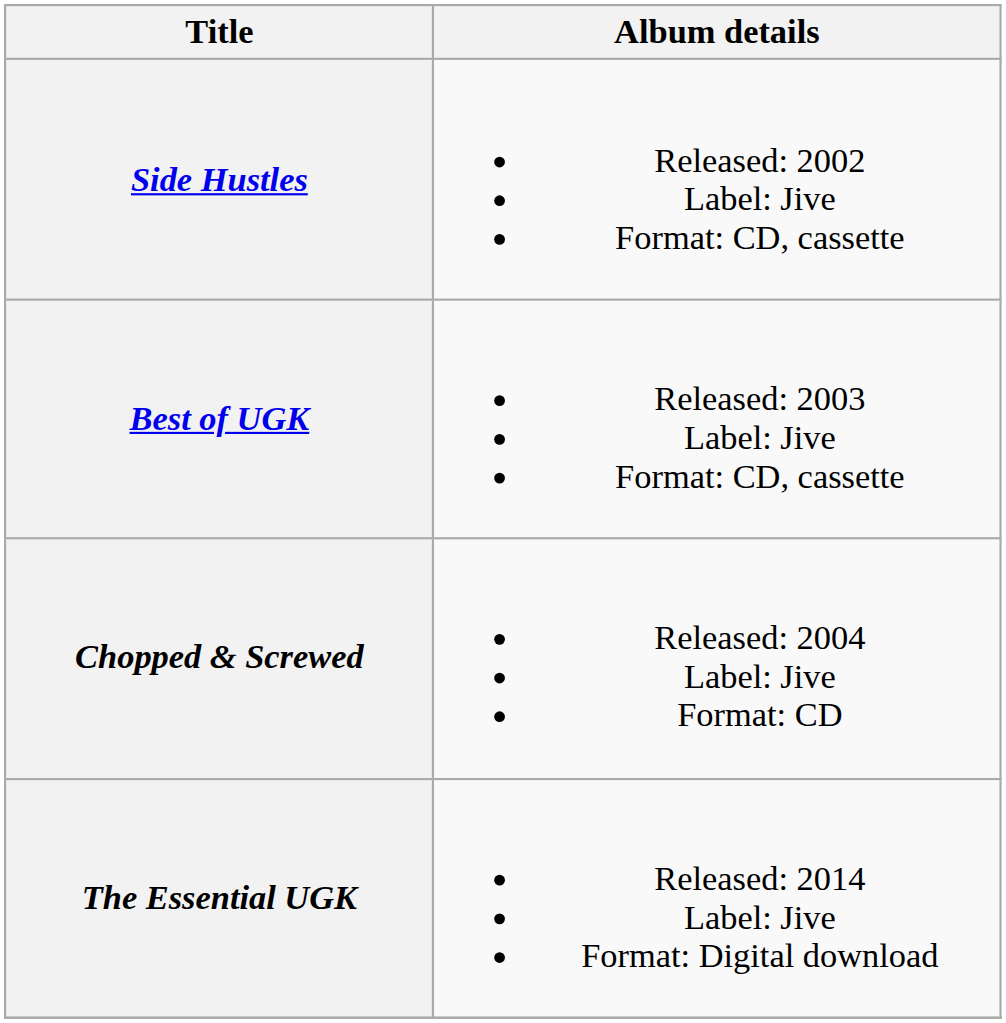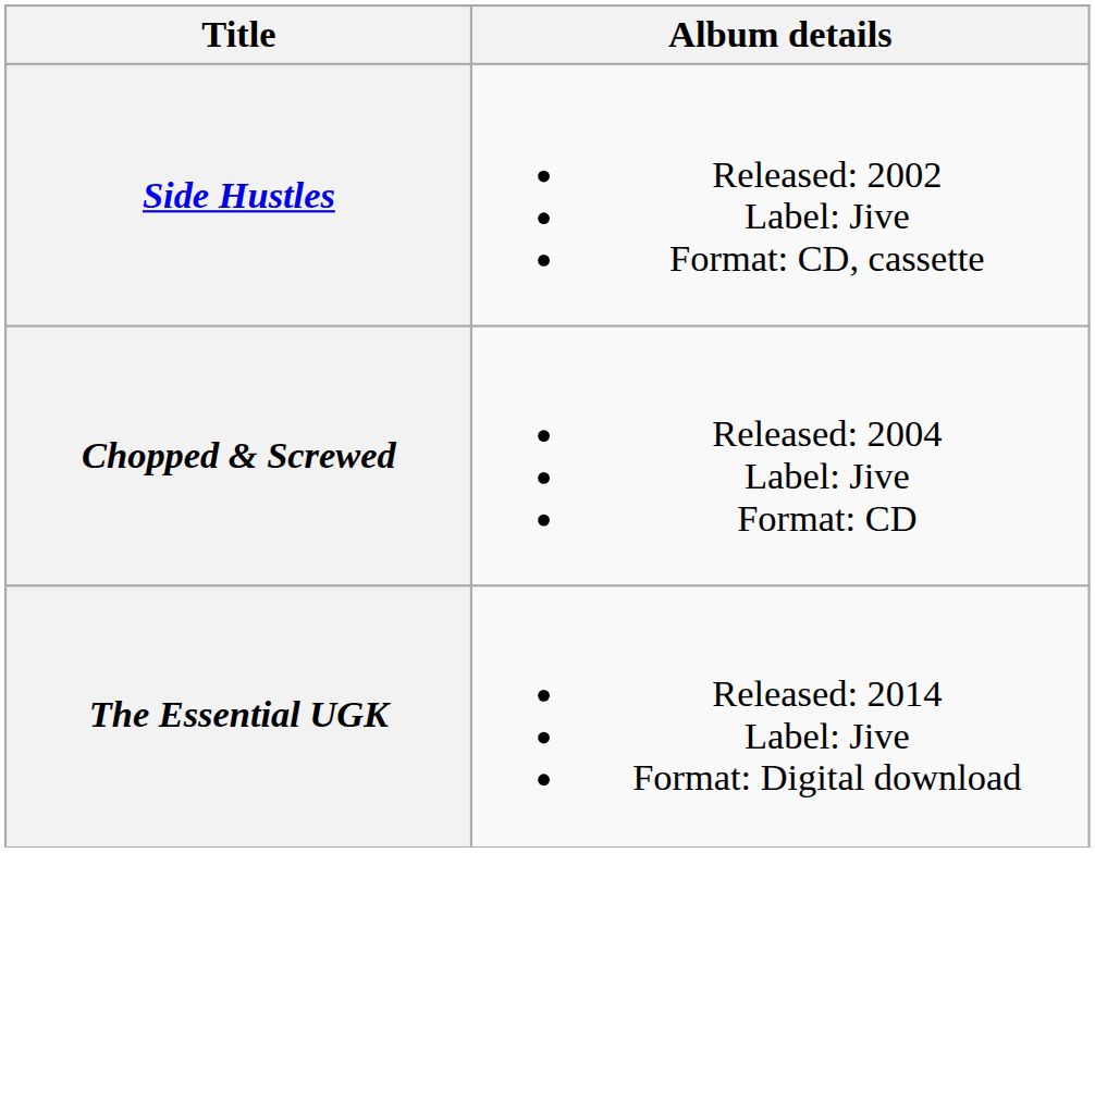- row: Best of UGK | Released: 2003 Label: Jive Format: CD, cassette
